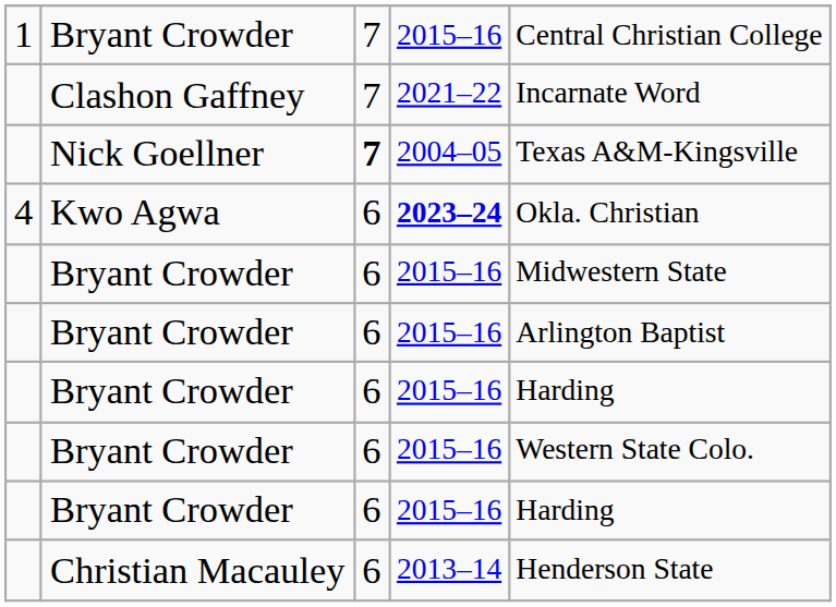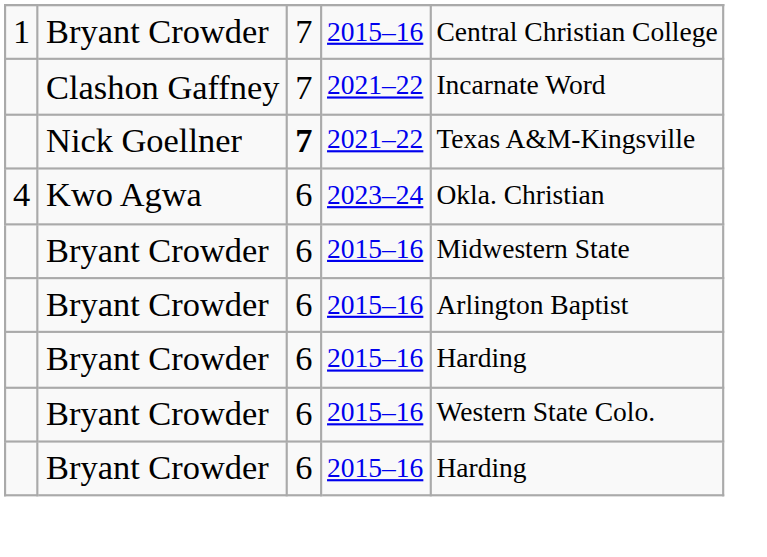Nick Goellner | column 4: 2004–05 -> 2021–22
Kwo Agwa | column 4: bold -> normal
- row: Christian Macauley | 6 | 2013–14 | Henderson State
